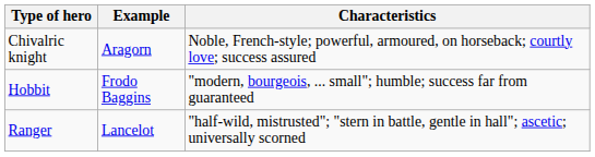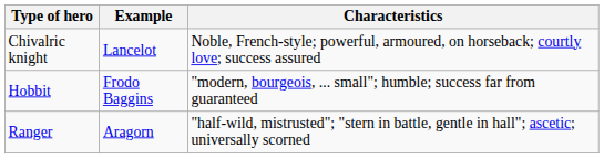Chivalric knight | Example: Aragorn -> Lancelot
Ranger | Example: Lancelot -> Aragorn
